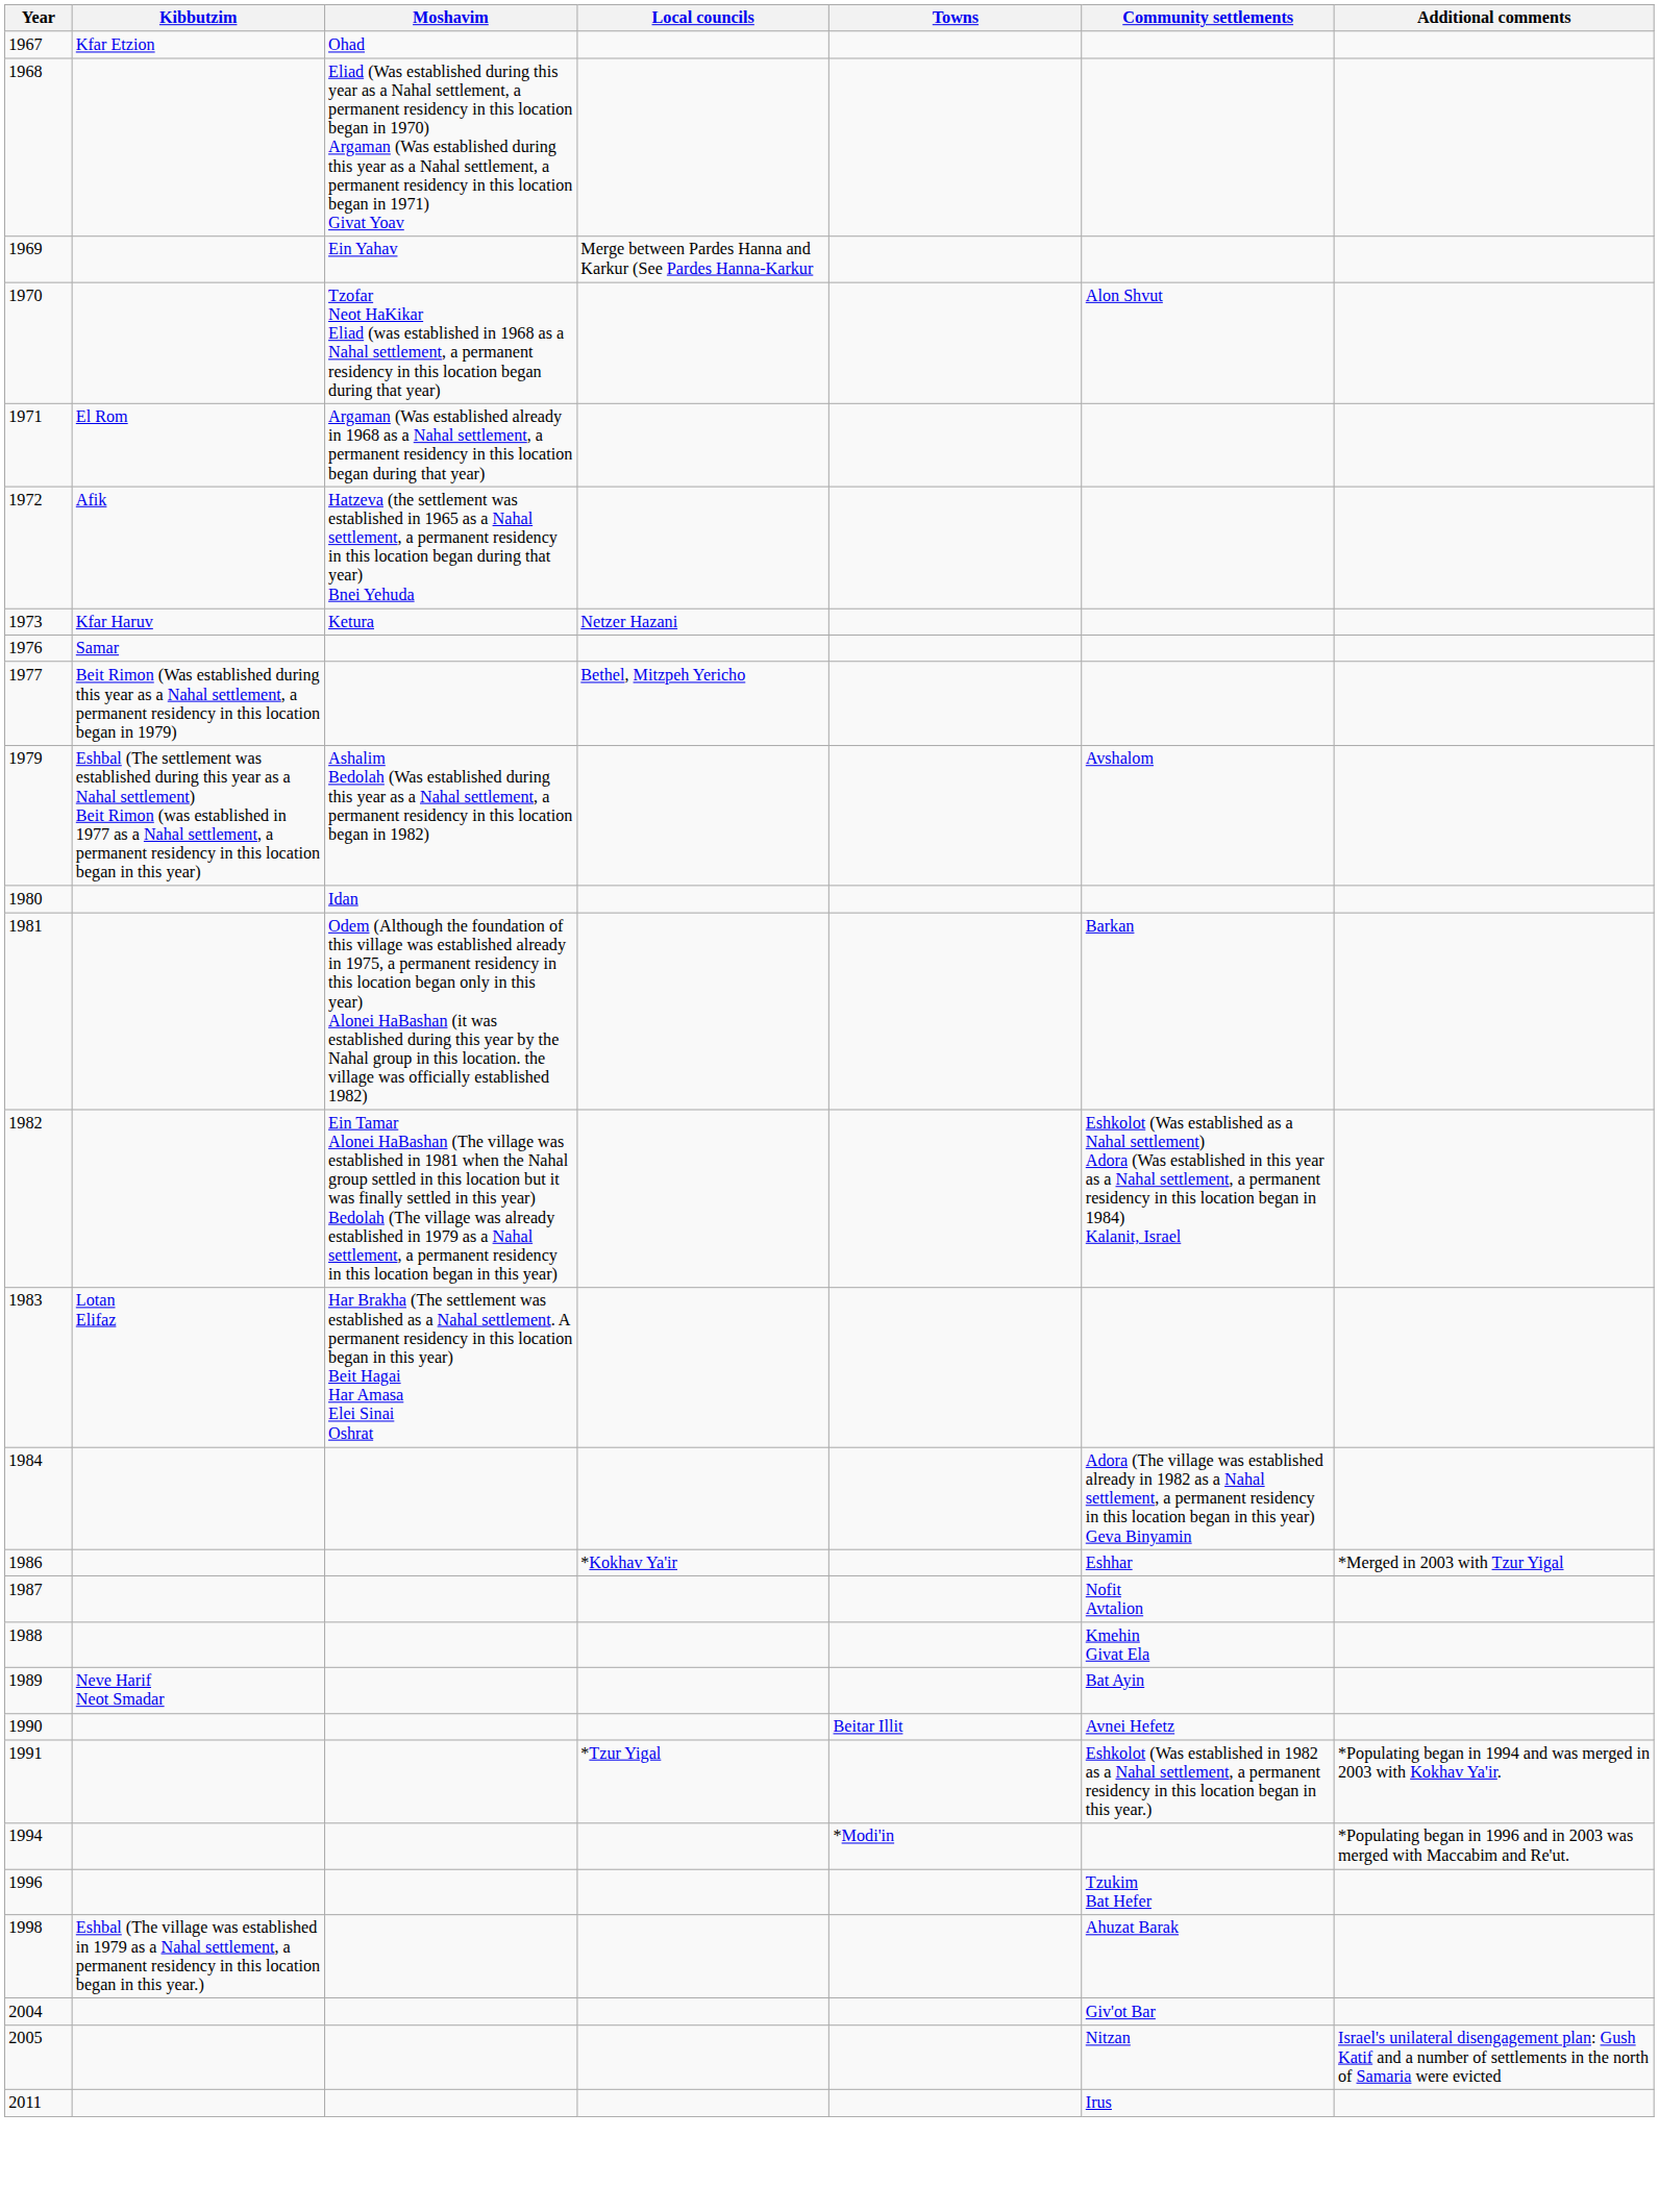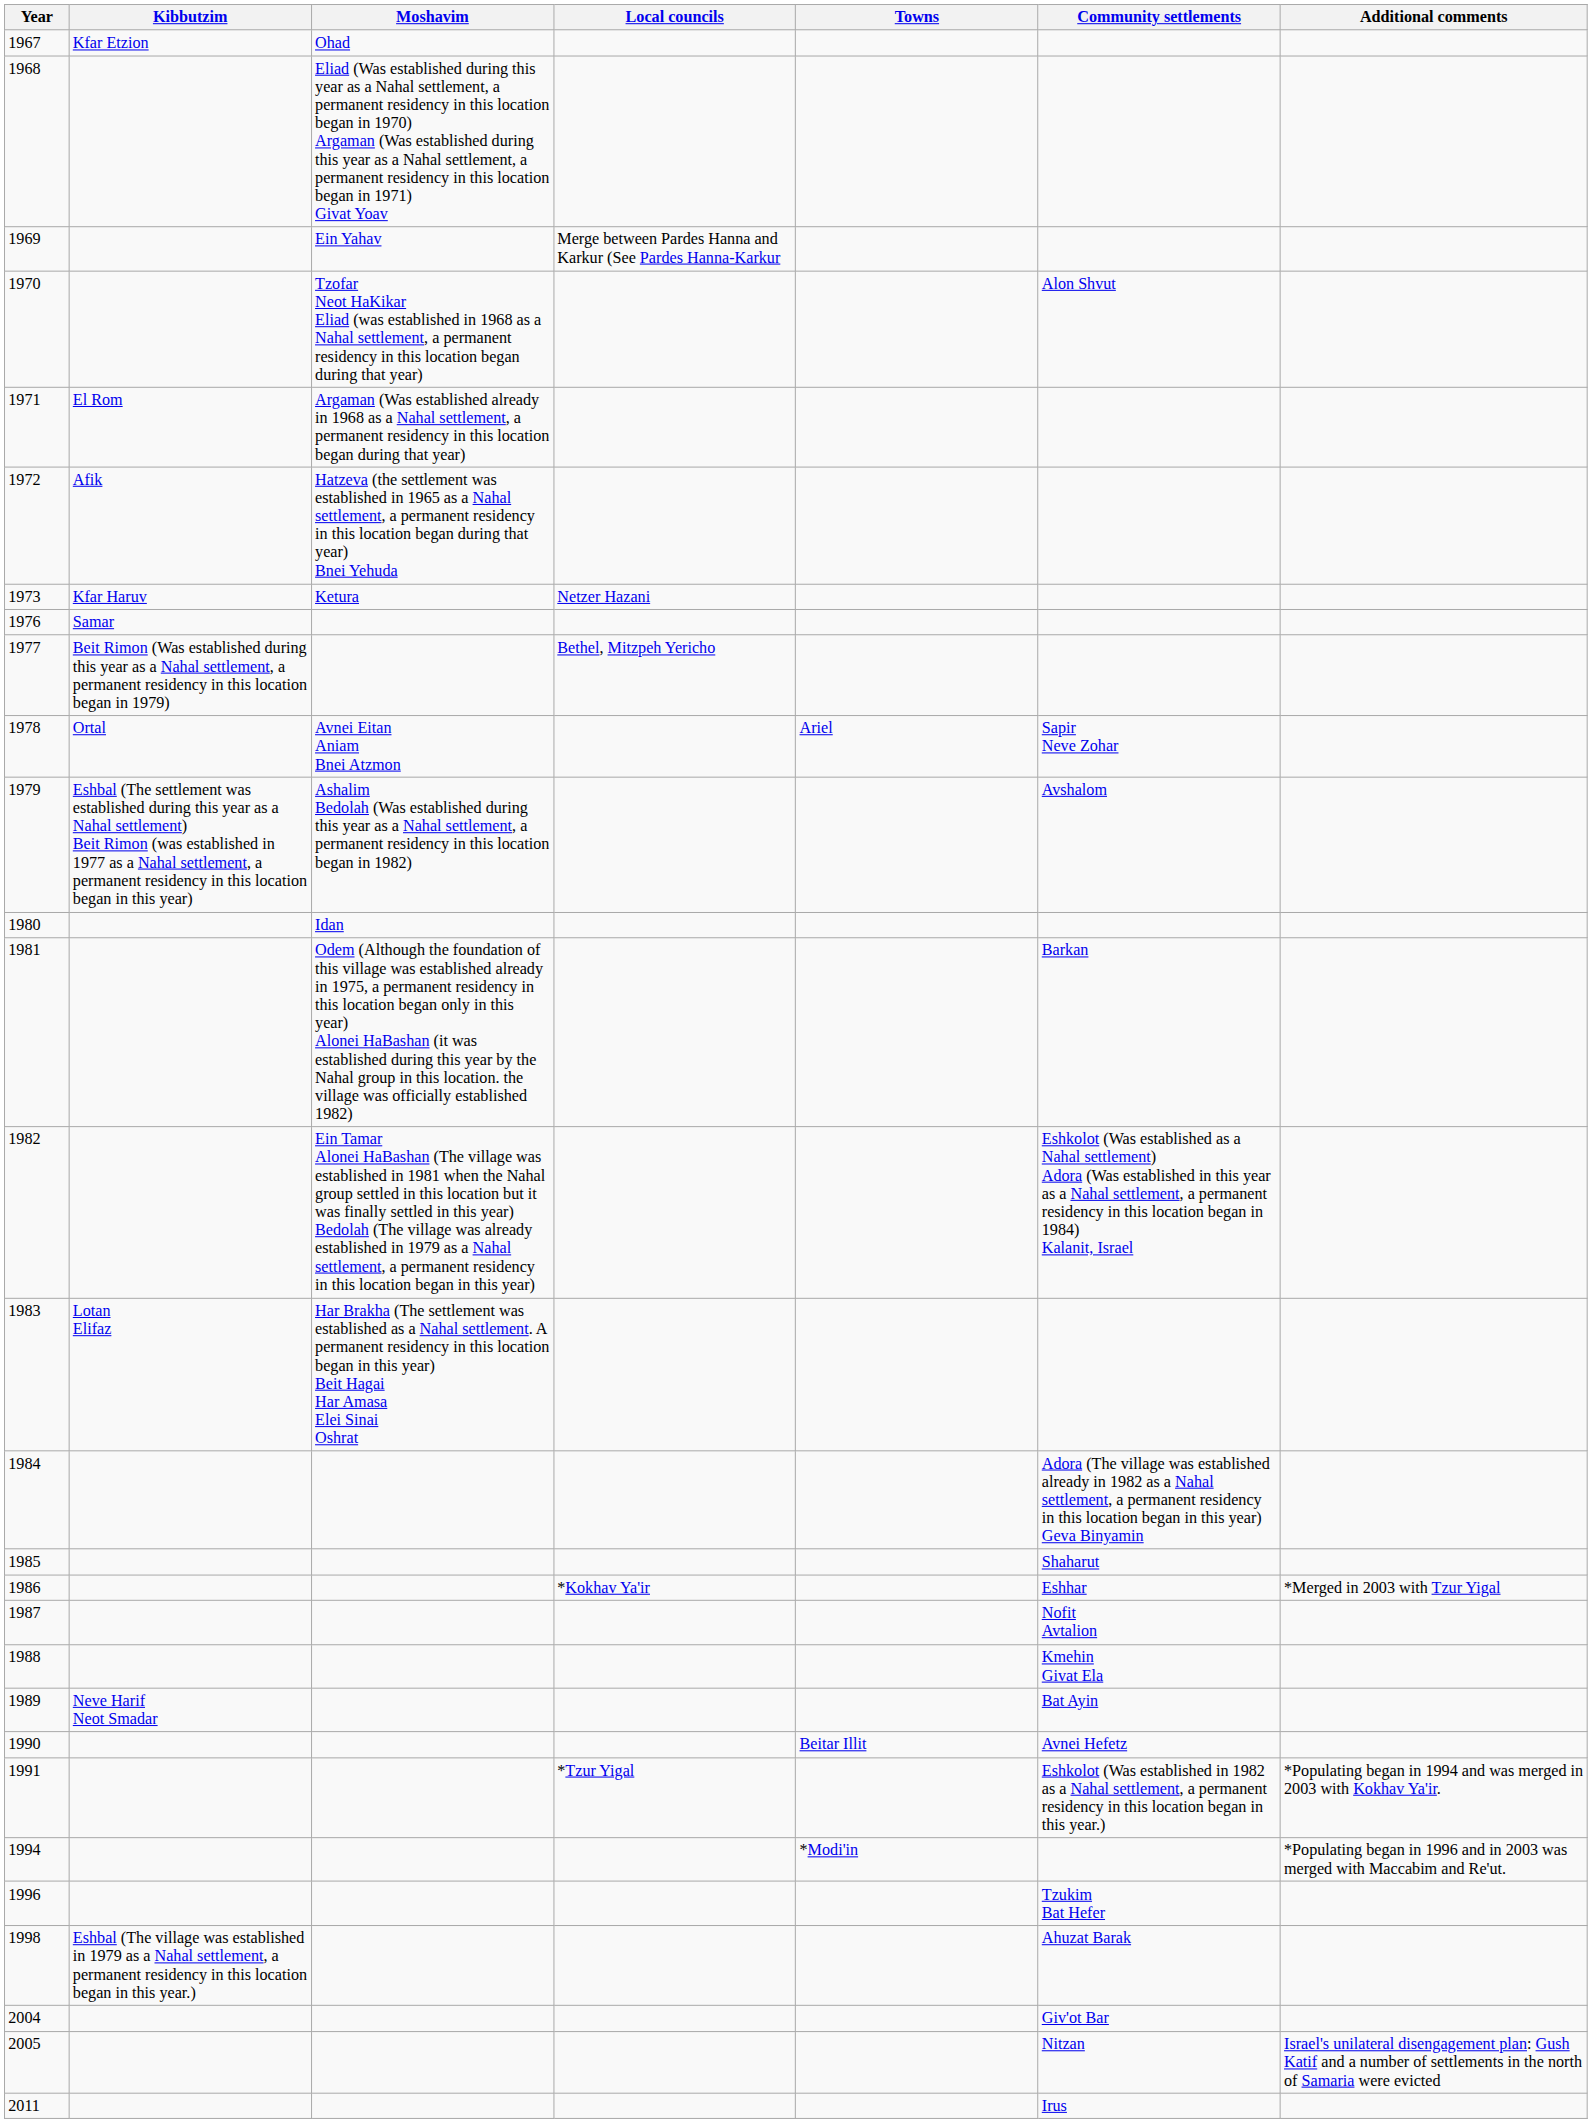+ row: 1978 | Ortal | Avnei Eitan Aniam Bnei Atzmon | Ariel | Sapir Neve Zohar
+ row: 1985 | Shaharut
